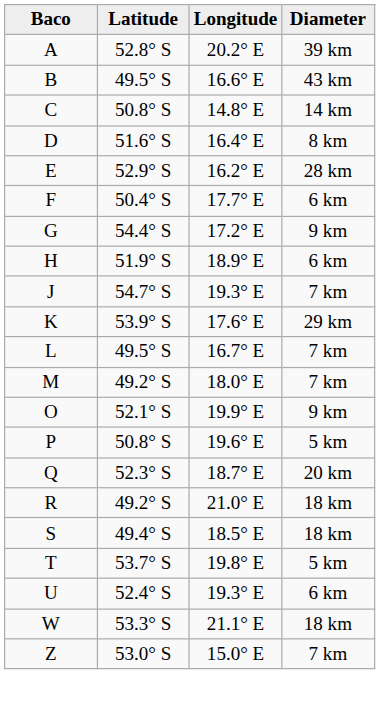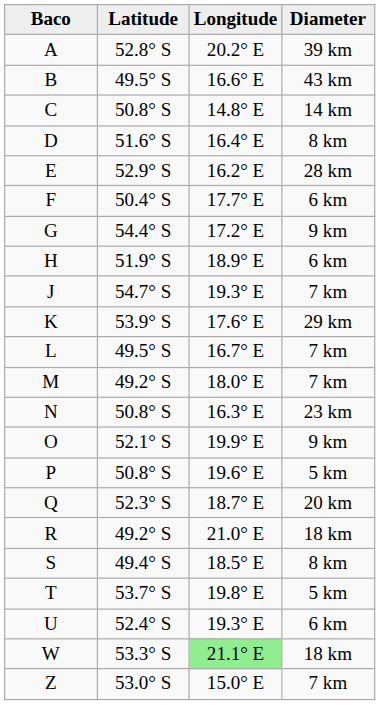+ row: N | 50.8° S | 16.3° E | 23 km
S | Diameter: 18 km -> 8 km
W | Longitude: no background -> lightgreen background
